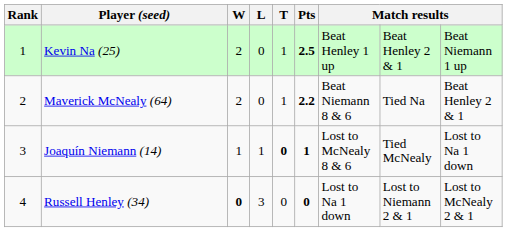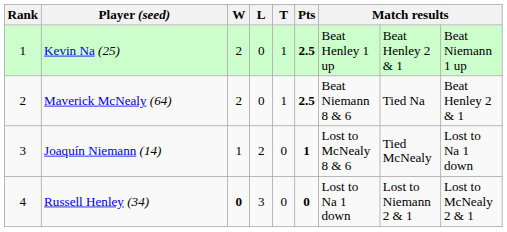Maverick McNealy (64) | Pts: 2.2 -> 2.5
Joaquín Niemann (14) | L: 1 -> 2
Joaquín Niemann (14) | T: bold -> normal
